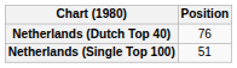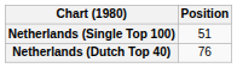rows swapped: Netherlands (Dutch Top 40) <-> Netherlands (Single Top 100)
